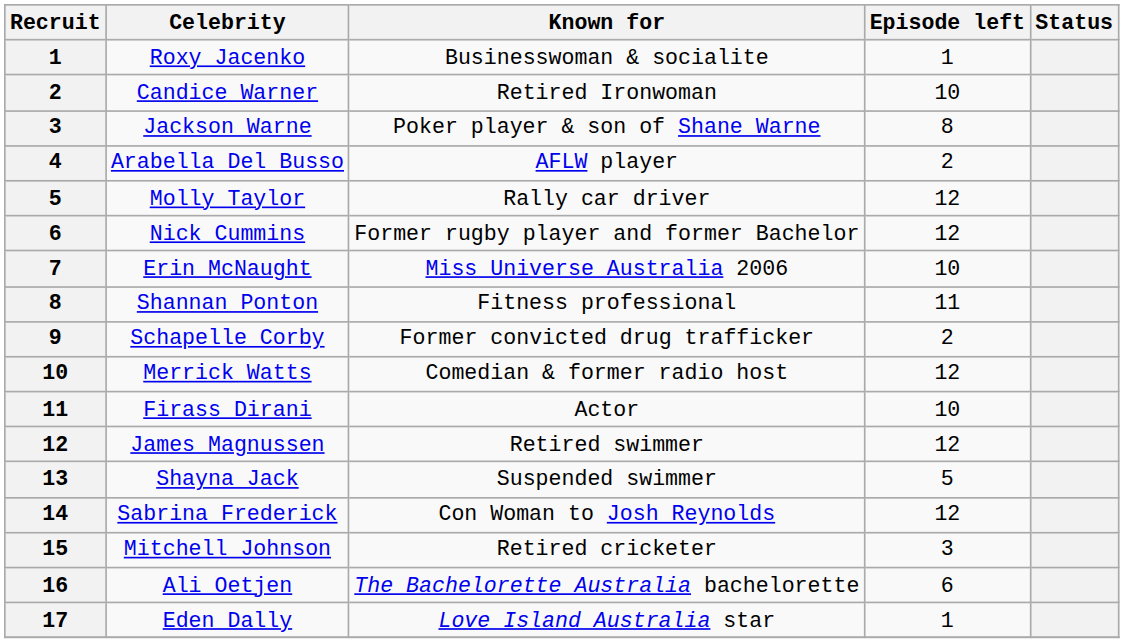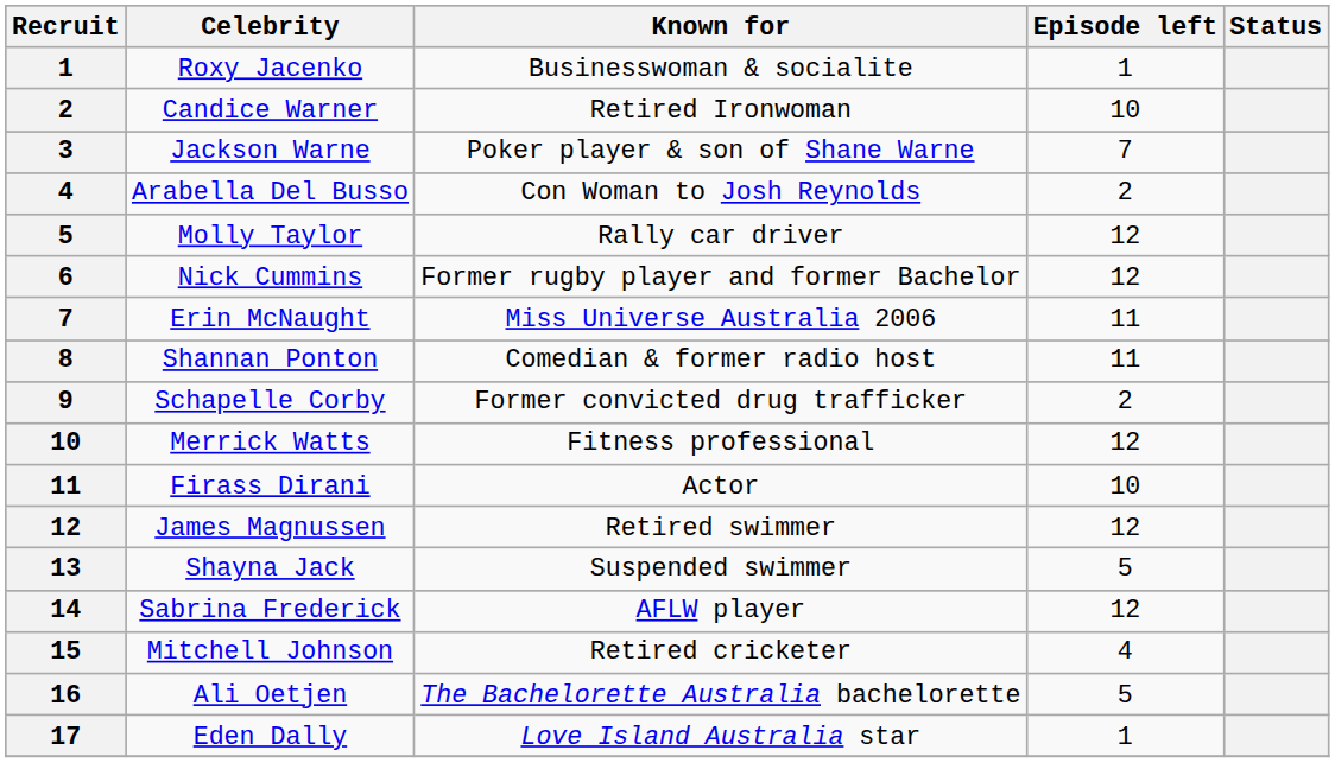Jackson Warne | Episode left: 8 -> 7
Arabella Del Busso | Known for: AFLW player -> Con Woman to Josh Reynolds
Erin McNaught | Episode left: 10 -> 11
Shannan Ponton | Known for: Fitness professional -> Comedian & former radio host
Merrick Watts | Known for: Comedian & former radio host -> Fitness professional
Sabrina Frederick | Known for: Con Woman to Josh Reynolds -> AFLW player
Mitchell Johnson | Episode left: 3 -> 4
Ali Oetjen | Episode left: 6 -> 5
